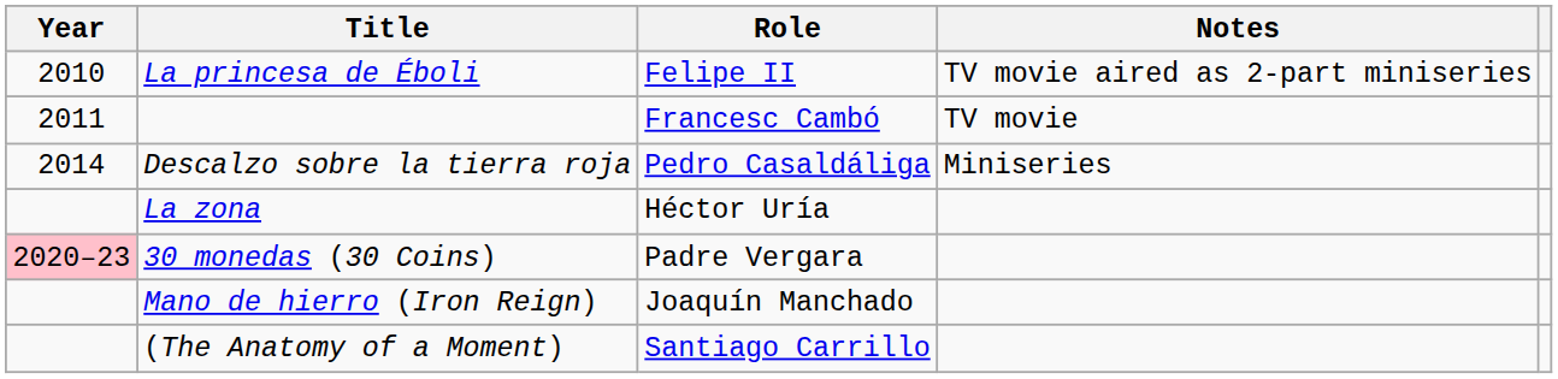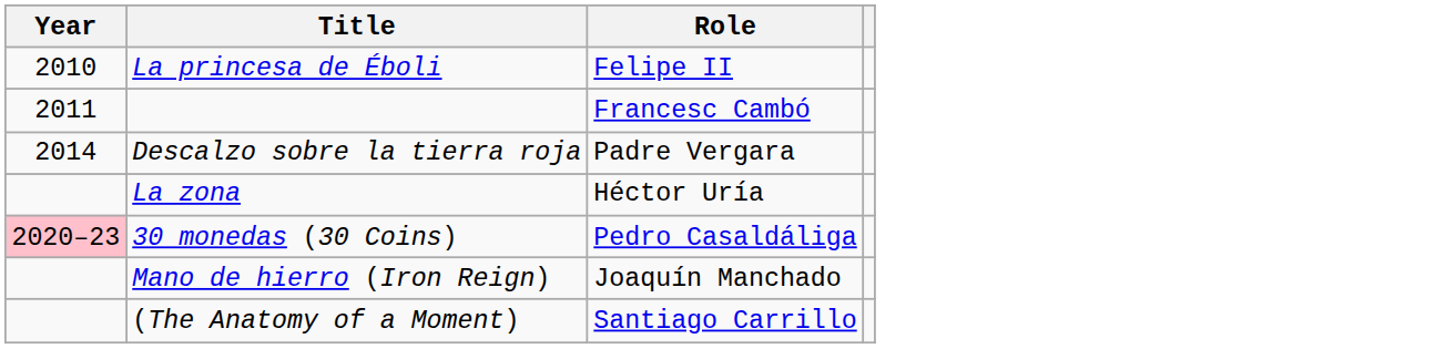- column: Notes | TV movie aired as 2-part miniseries | TV movie | Miniseries
Descalzo sobre la tierra roja | Role: Pedro Casaldáliga -> Padre Vergara
30 monedas (30 Coins) | Role: Padre Vergara -> Pedro Casaldáliga
